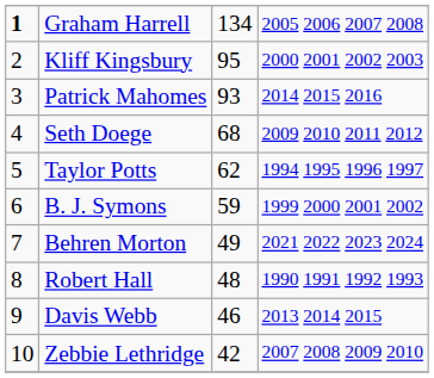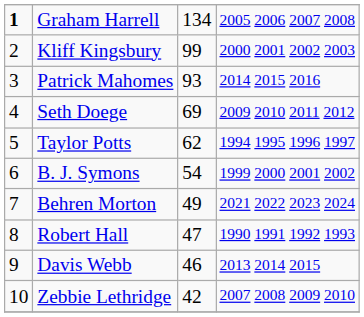Kliff Kingsbury | column 3: 95 -> 99
Seth Doege | column 3: 68 -> 69
B. J. Symons | column 3: 59 -> 54
Robert Hall | column 3: 48 -> 47
